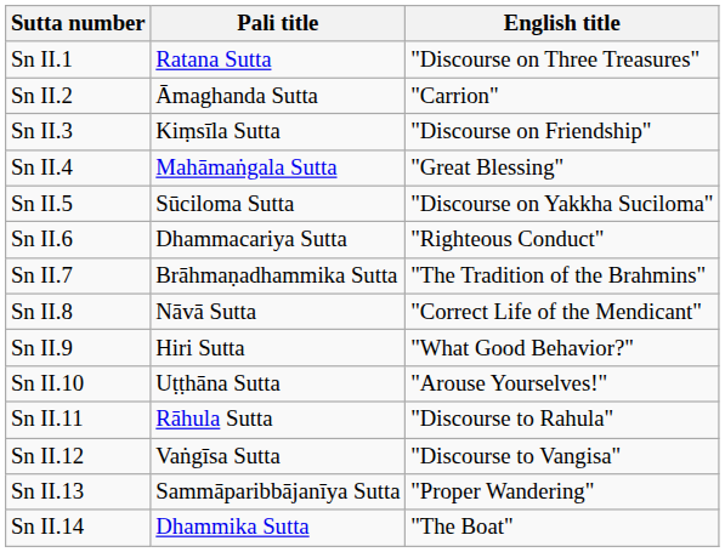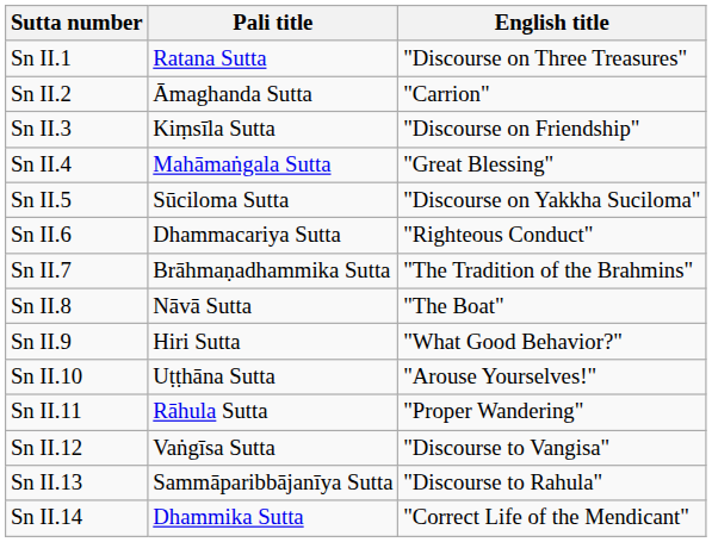Sn II.8 | English title: "Correct Life of the Mendicant" -> "The Boat"
Sn II.11 | English title: "Discourse to Rahula" -> "Proper Wandering"
Sn II.13 | English title: "Proper Wandering" -> "Discourse to Rahula"
Sn II.14 | English title: "The Boat" -> "Correct Life of the Mendicant"
